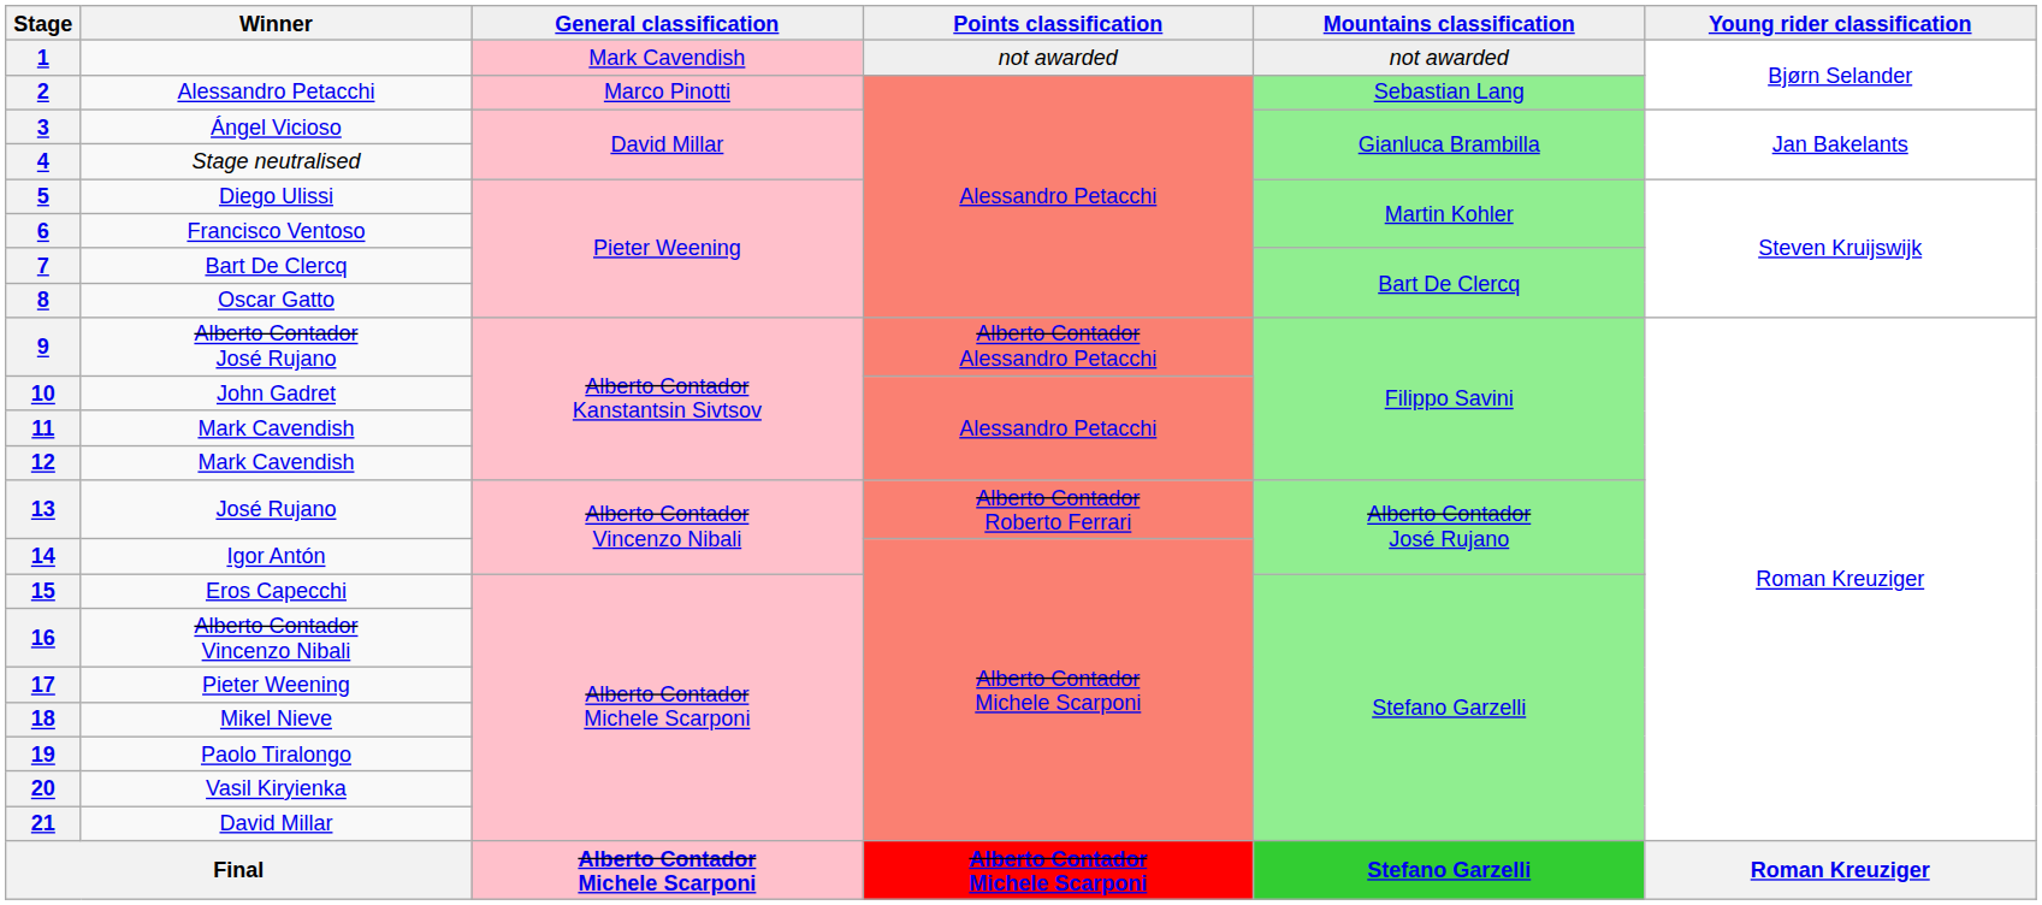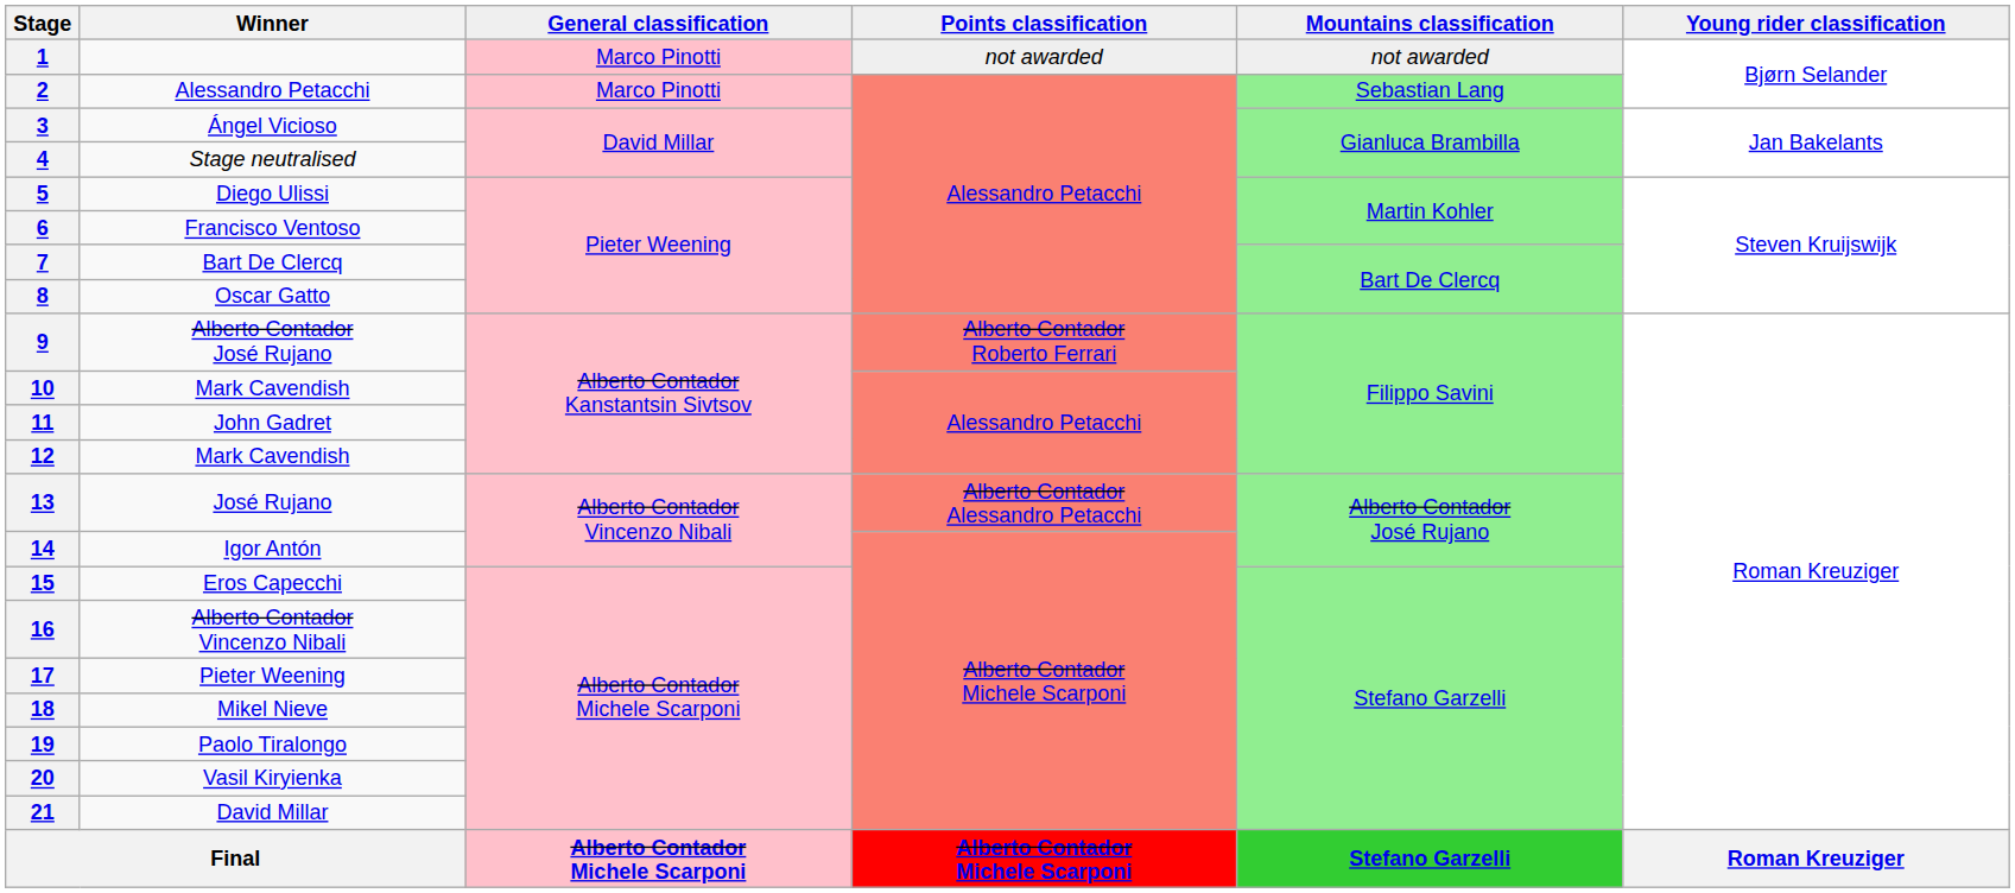1 | General classification: Mark Cavendish -> Marco Pinotti
9 | Points classification: Alberto Contador Alessandro Petacchi -> Alberto Contador Roberto Ferrari
10 | Winner: John Gadret -> Mark Cavendish
11 | Winner: Mark Cavendish -> John Gadret
13 | Points classification: Alberto Contador Roberto Ferrari -> Alberto Contador Alessandro Petacchi
